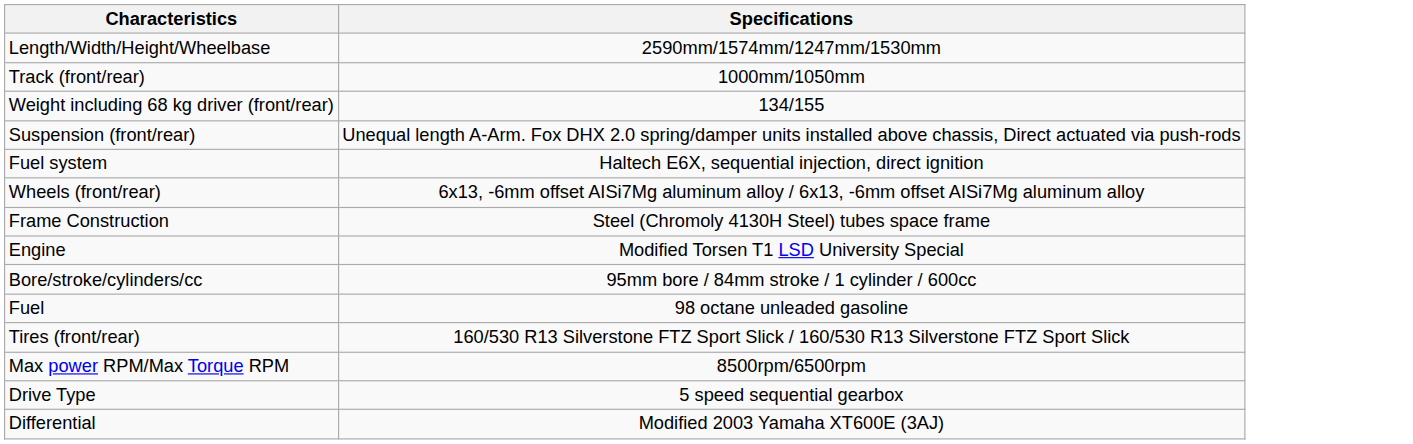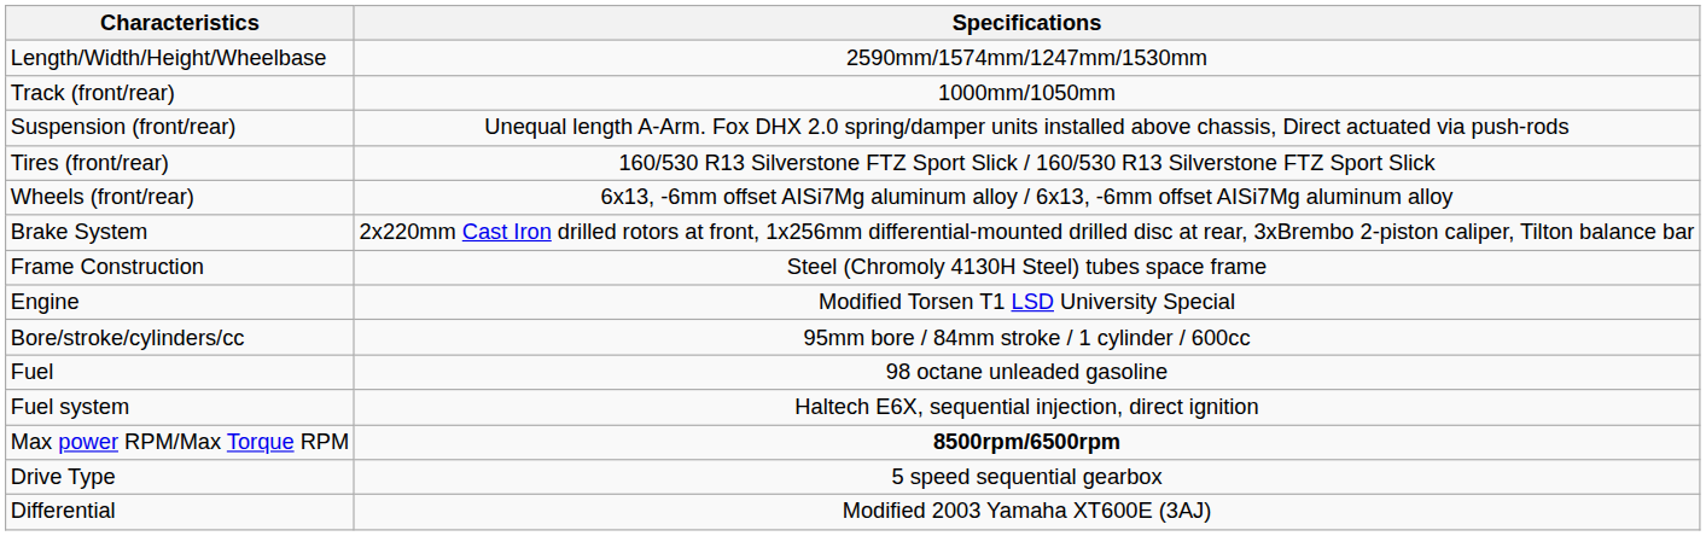- row: Weight including 68 kg driver (front/rear) | 134/155
rows swapped: Tires (front/rear) <-> Fuel system
+ row: Brake System | 2x220mm Cast Iron drilled rotors at front, 1x256mm differential-mounted drilled disc at rear, 3xBrembo 2-piston caliper, Tilton balance bar
Max power RPM/Max Torque RPM | Specifications: normal -> bold
